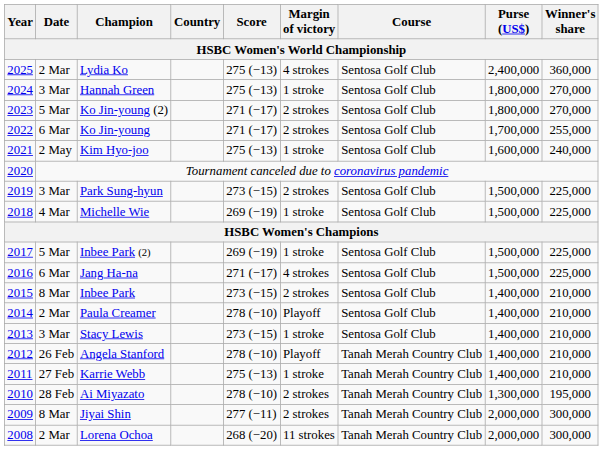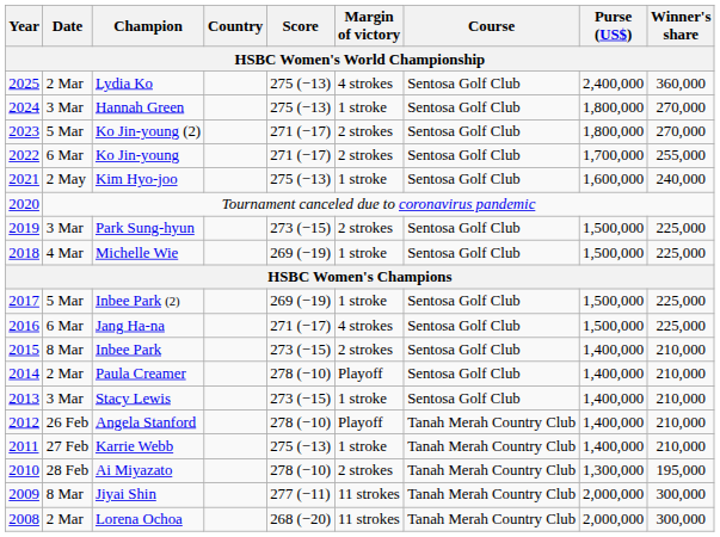Jiyai Shin | Margin of victory: 2 strokes -> 11 strokes
